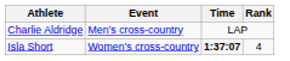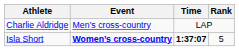Isla Short | Event: normal -> bold
Isla Short | Rank: 4 -> 5
